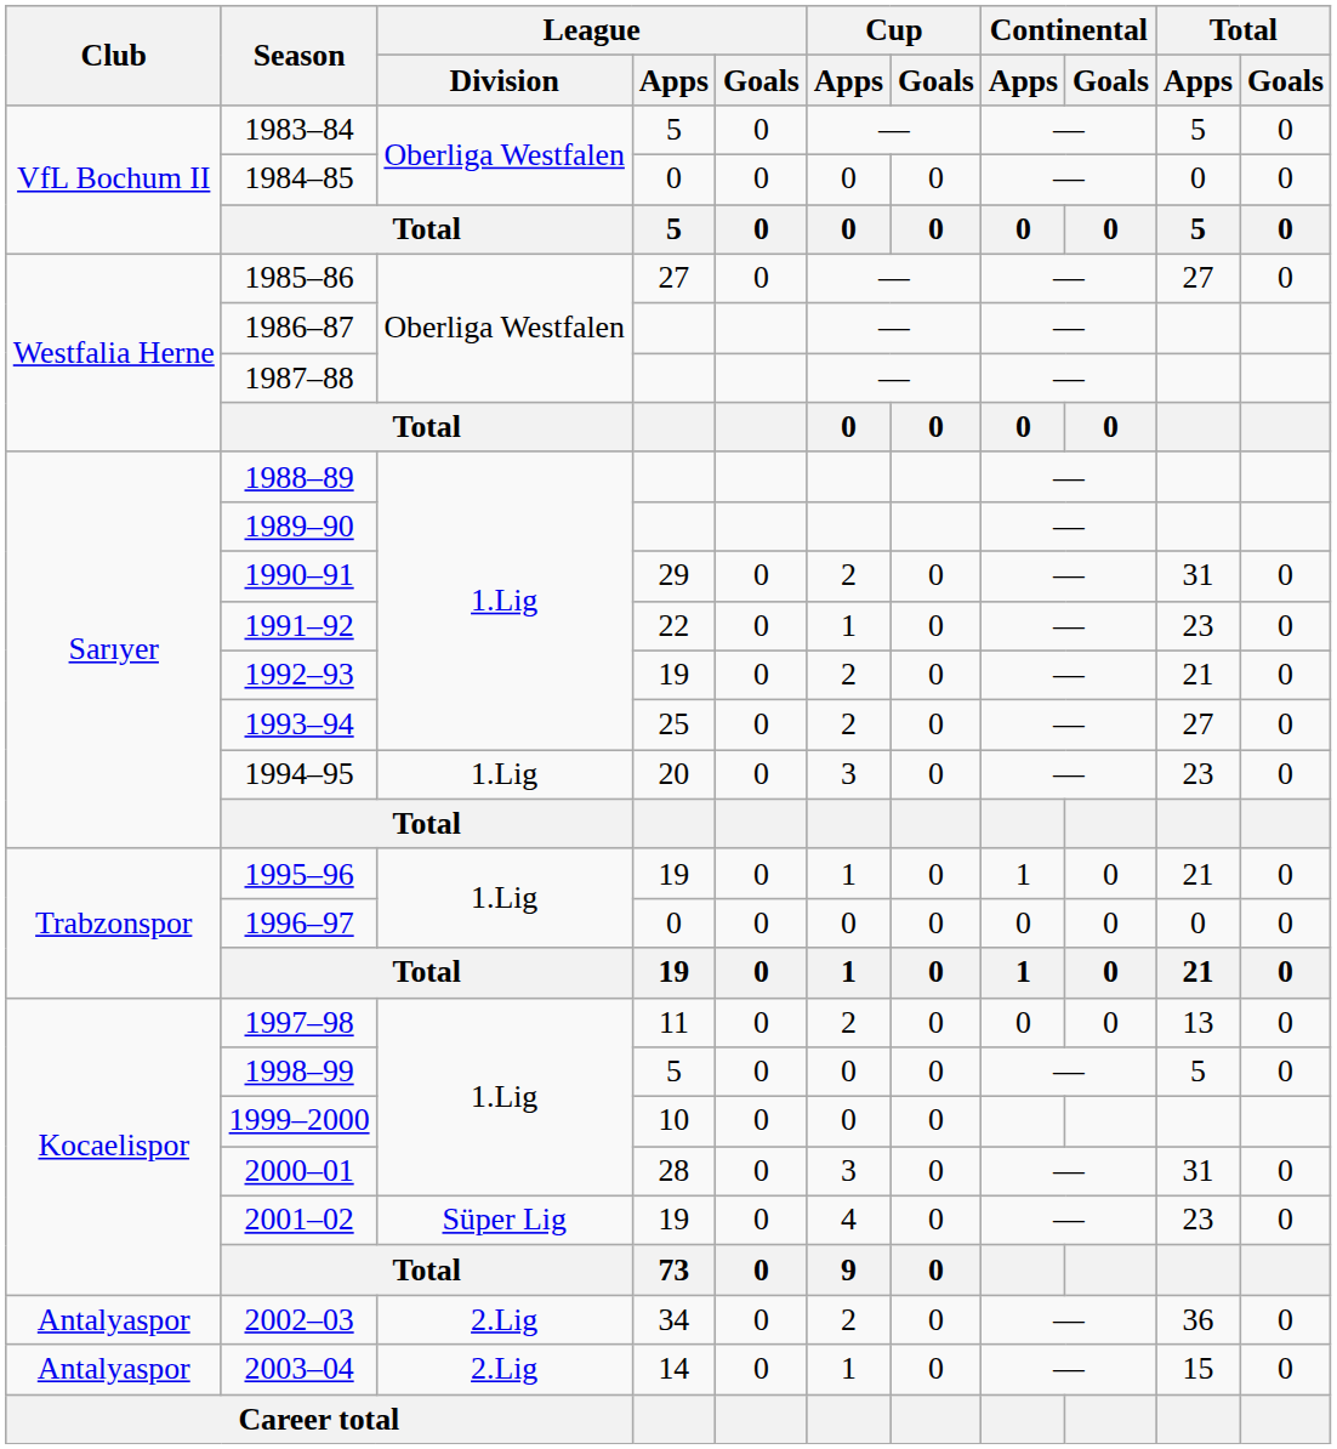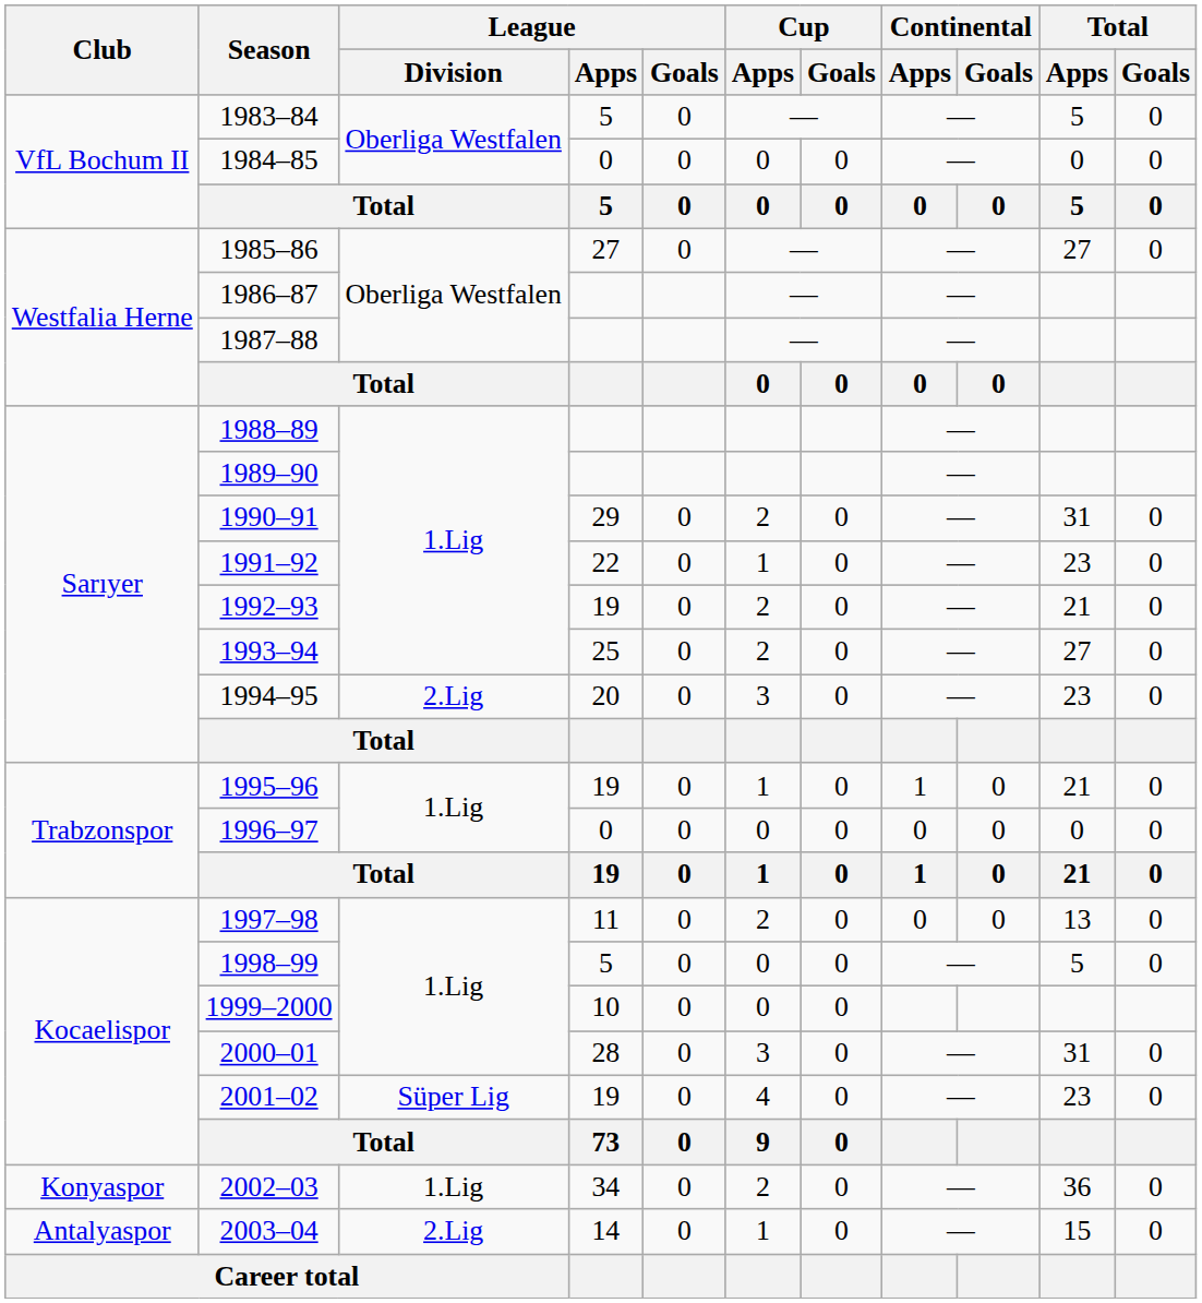1994–95 | League / Division: 1.Lig -> 2.Lig
2002–03 | Club: Antalyaspor -> Konyaspor
2002–03 | League / Division: 2.Lig -> 1.Lig
